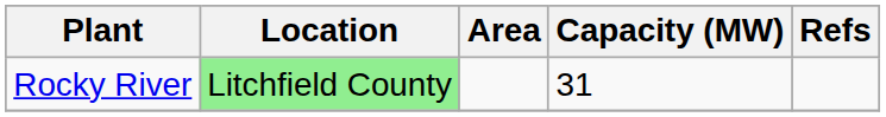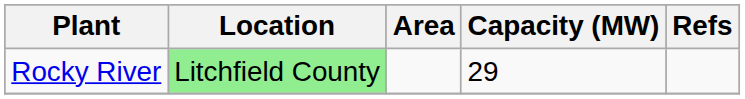Rocky River | Capacity (MW): 31 -> 29
